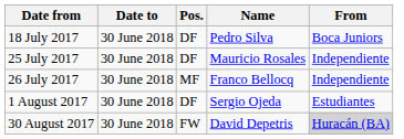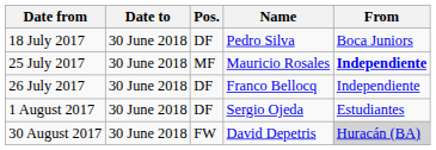25 July 2017 | Pos.: DF -> MF
25 July 2017 | From: normal -> bold
26 July 2017 | Pos.: MF -> DF
